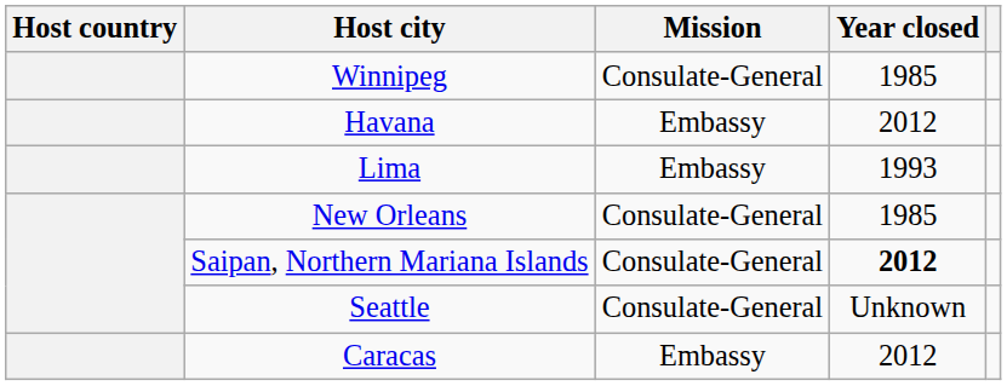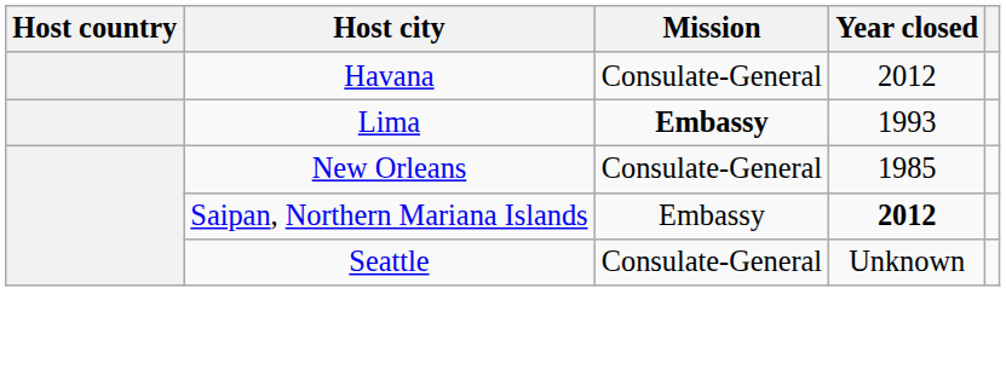- row: Winnipeg | Consulate-General | 1985
Havana | Mission: Embassy -> Consulate-General
Lima | Mission: normal -> bold
Saipan, Northern Mariana Islands | Mission: Consulate-General -> Embassy
- row: Caracas | Embassy | 2012
